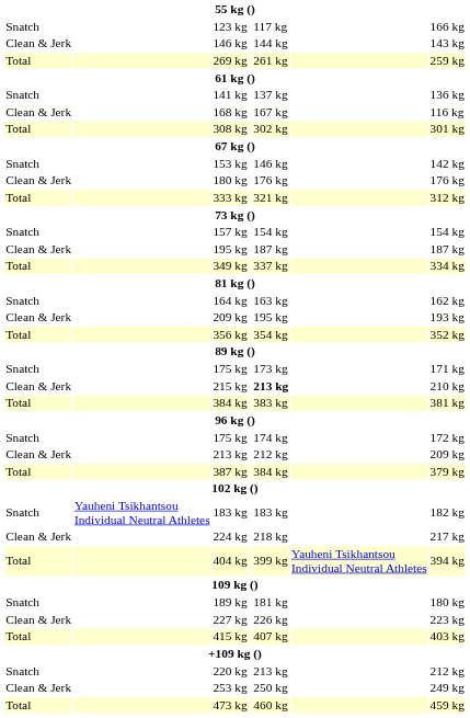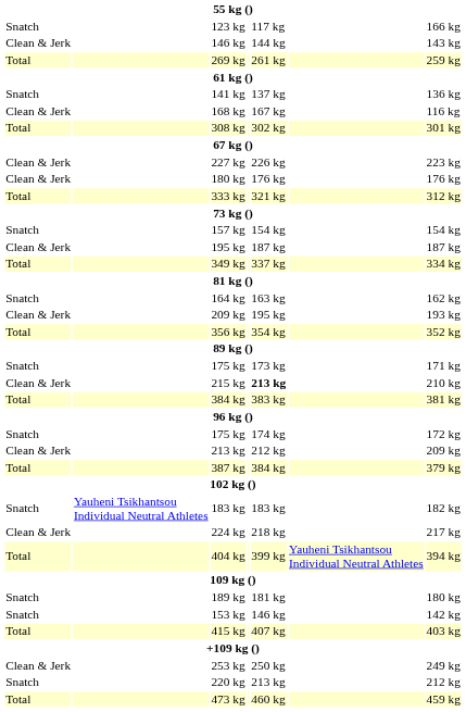rows swapped: 153 kg <-> 227 kg
rows swapped: 220 kg <-> 253 kg
